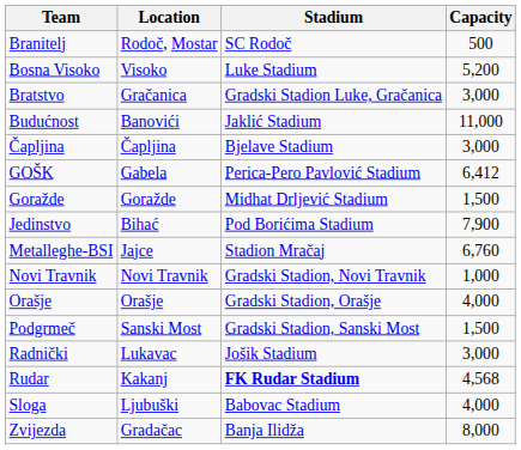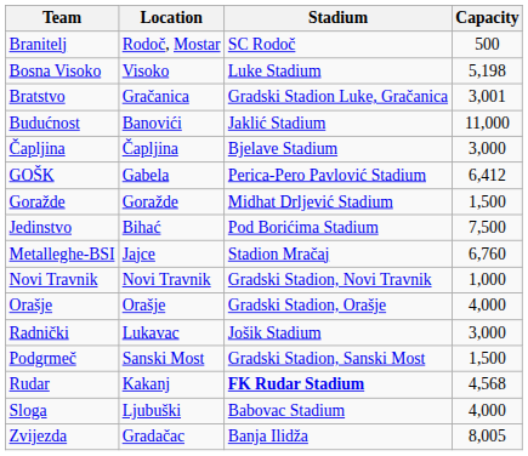Bosna Visoko | Capacity: 5,200 -> 5,198
Bratstvo | Capacity: 3,000 -> 3,001
Jedinstvo | Capacity: 7,900 -> 7,500
rows swapped: Podgrmeč <-> Radnički
Zvijezda | Capacity: 8,000 -> 8,005
